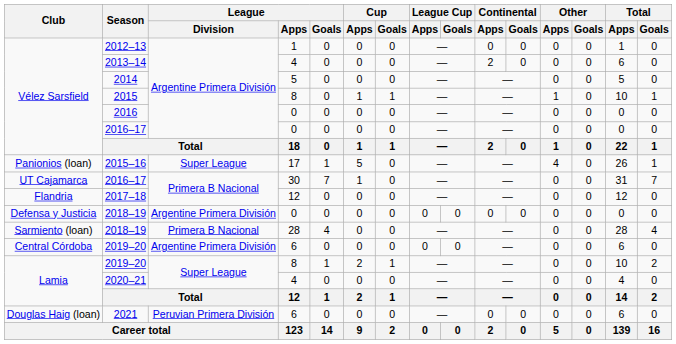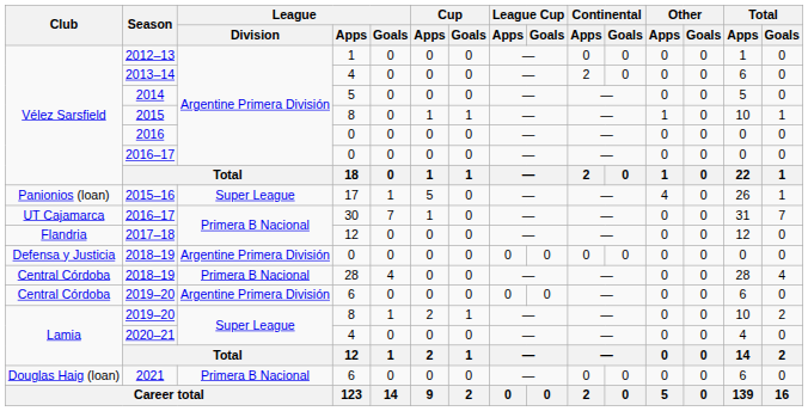2018–19 / 28 | Club: Sarmiento (loan) -> Central Córdoba
2021 | League / Division: Peruvian Primera División -> Primera B Nacional
